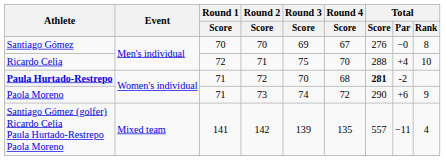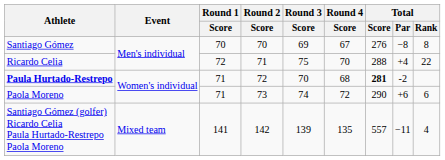Santiago Gómez | Total / Par: −0 -> −8
Ricardo Celia | Total / Rank: 10 -> 22
Paola Moreno | Total / Rank: 9 -> 6
